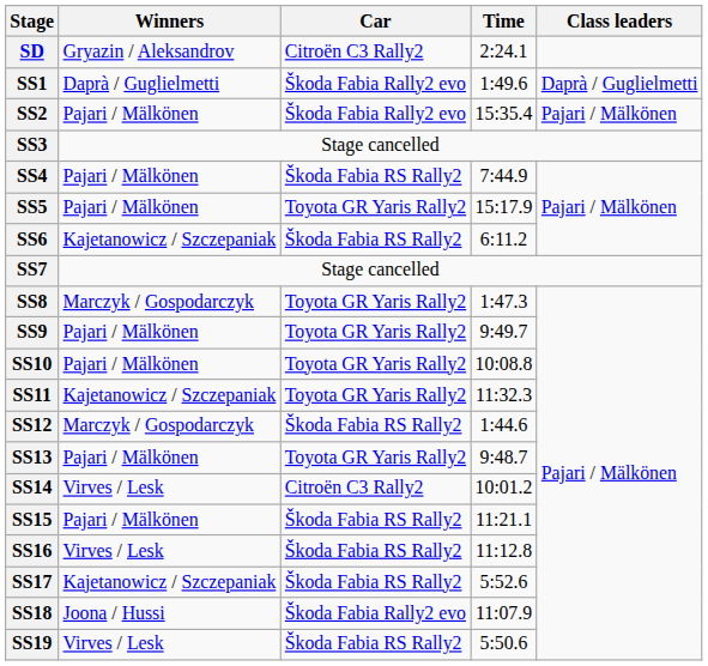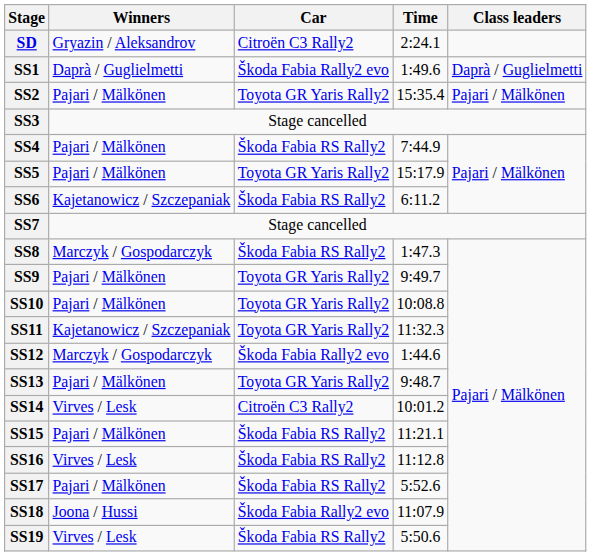SS2 | Car: Škoda Fabia Rally2 evo -> Toyota GR Yaris Rally2
SS8 | Car: Toyota GR Yaris Rally2 -> Škoda Fabia RS Rally2
SS12 | Car: Škoda Fabia RS Rally2 -> Škoda Fabia Rally2 evo
SS17 | Winners: Kajetanowicz / Szczepaniak -> Pajari / Mälkönen
